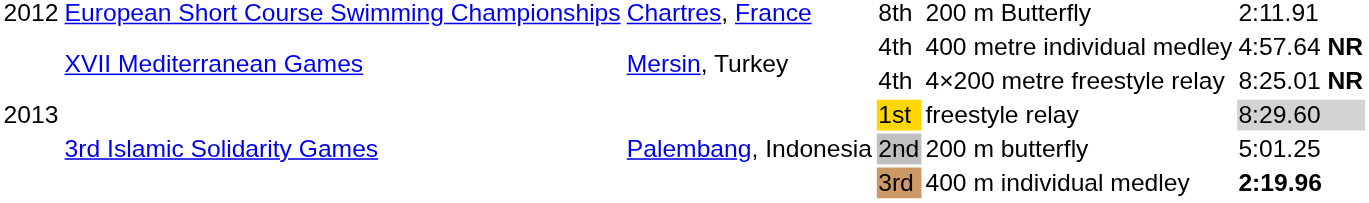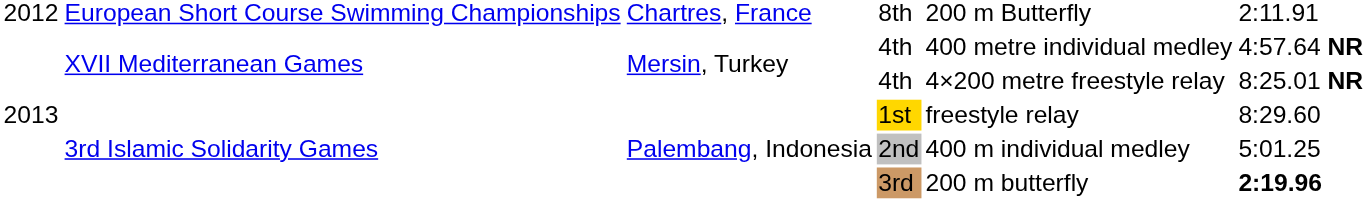1st | column 6: lightgrey background -> no background
2nd | column 5: 200 m butterfly -> 400 m individual medley
3rd | column 5: 400 m individual medley -> 200 m butterfly
